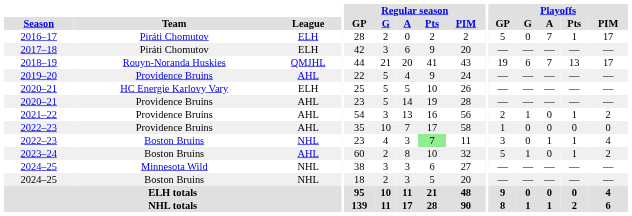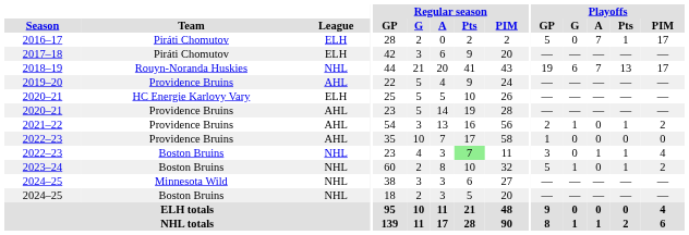2018–19 | League: QMJHL -> NHL
2023–24 | League: AHL -> NHL
